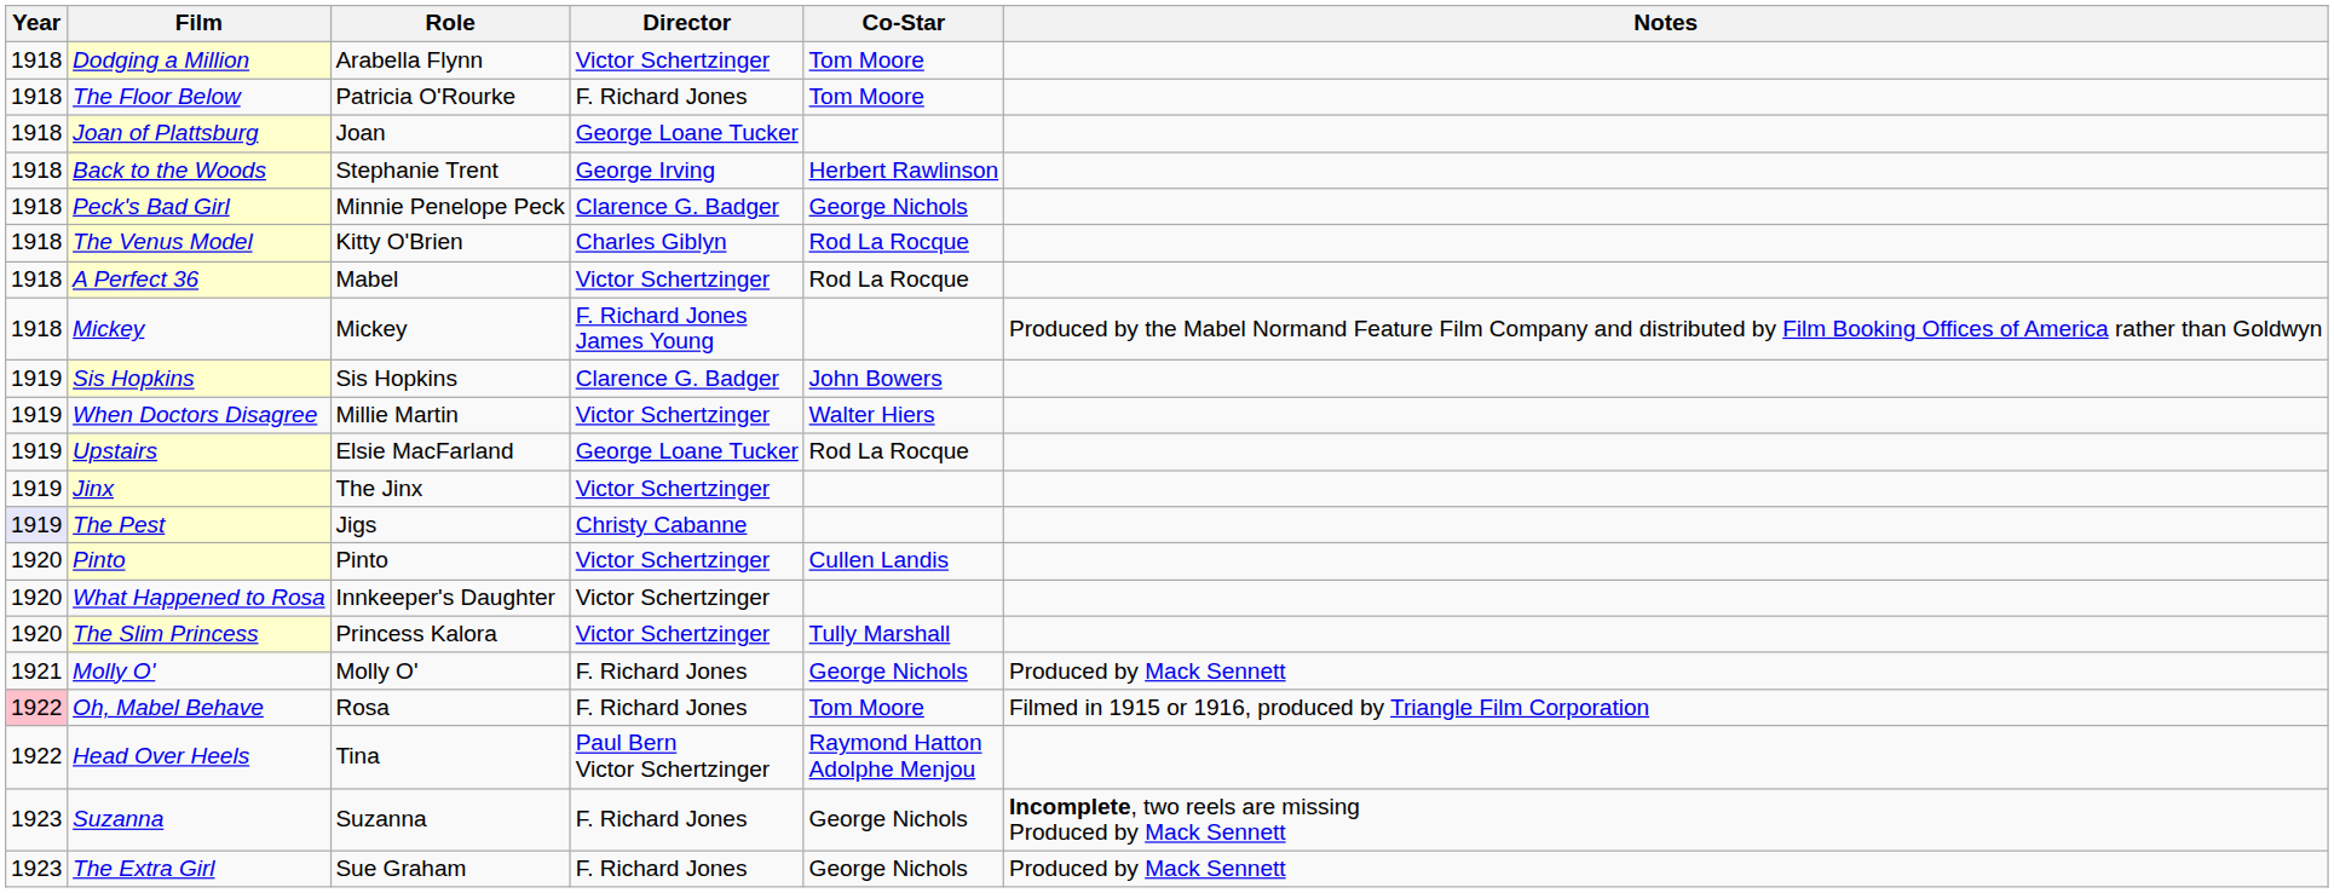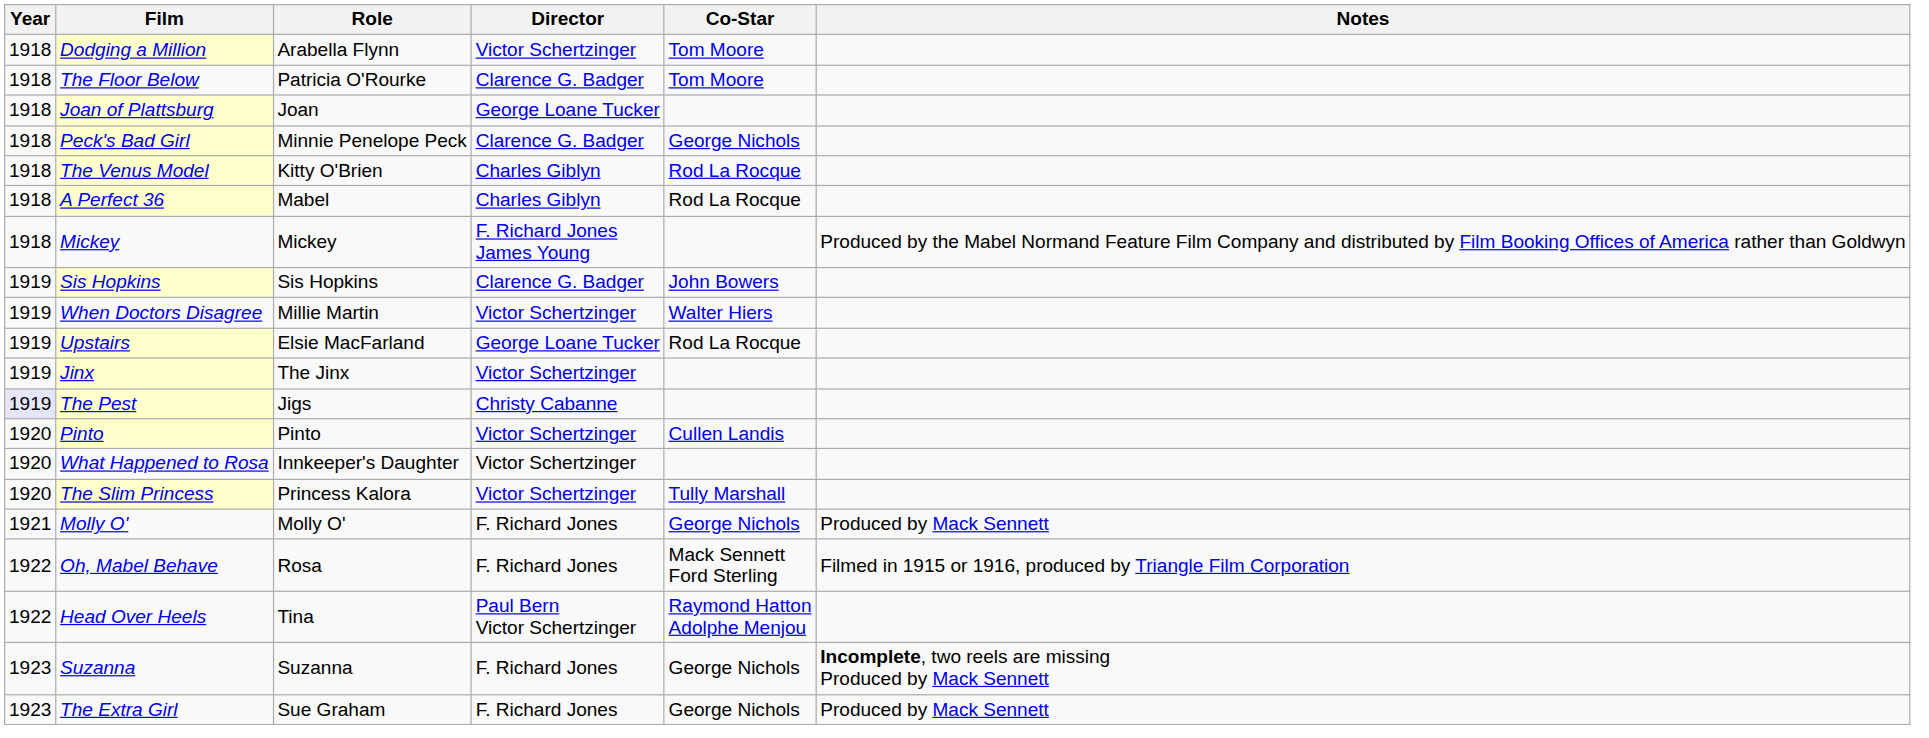The Floor Below | Director: F. Richard Jones -> Clarence G. Badger
- row: 1918 | Back to the Woods | Stephanie Trent | George Irving | Herbert Rawlinson
A Perfect 36 | Director: Victor Schertzinger -> Charles Giblyn
Oh, Mabel Behave | Year: pink background -> no background
Oh, Mabel Behave | Co-Star: Tom Moore -> Mack Sennett Ford Sterling
